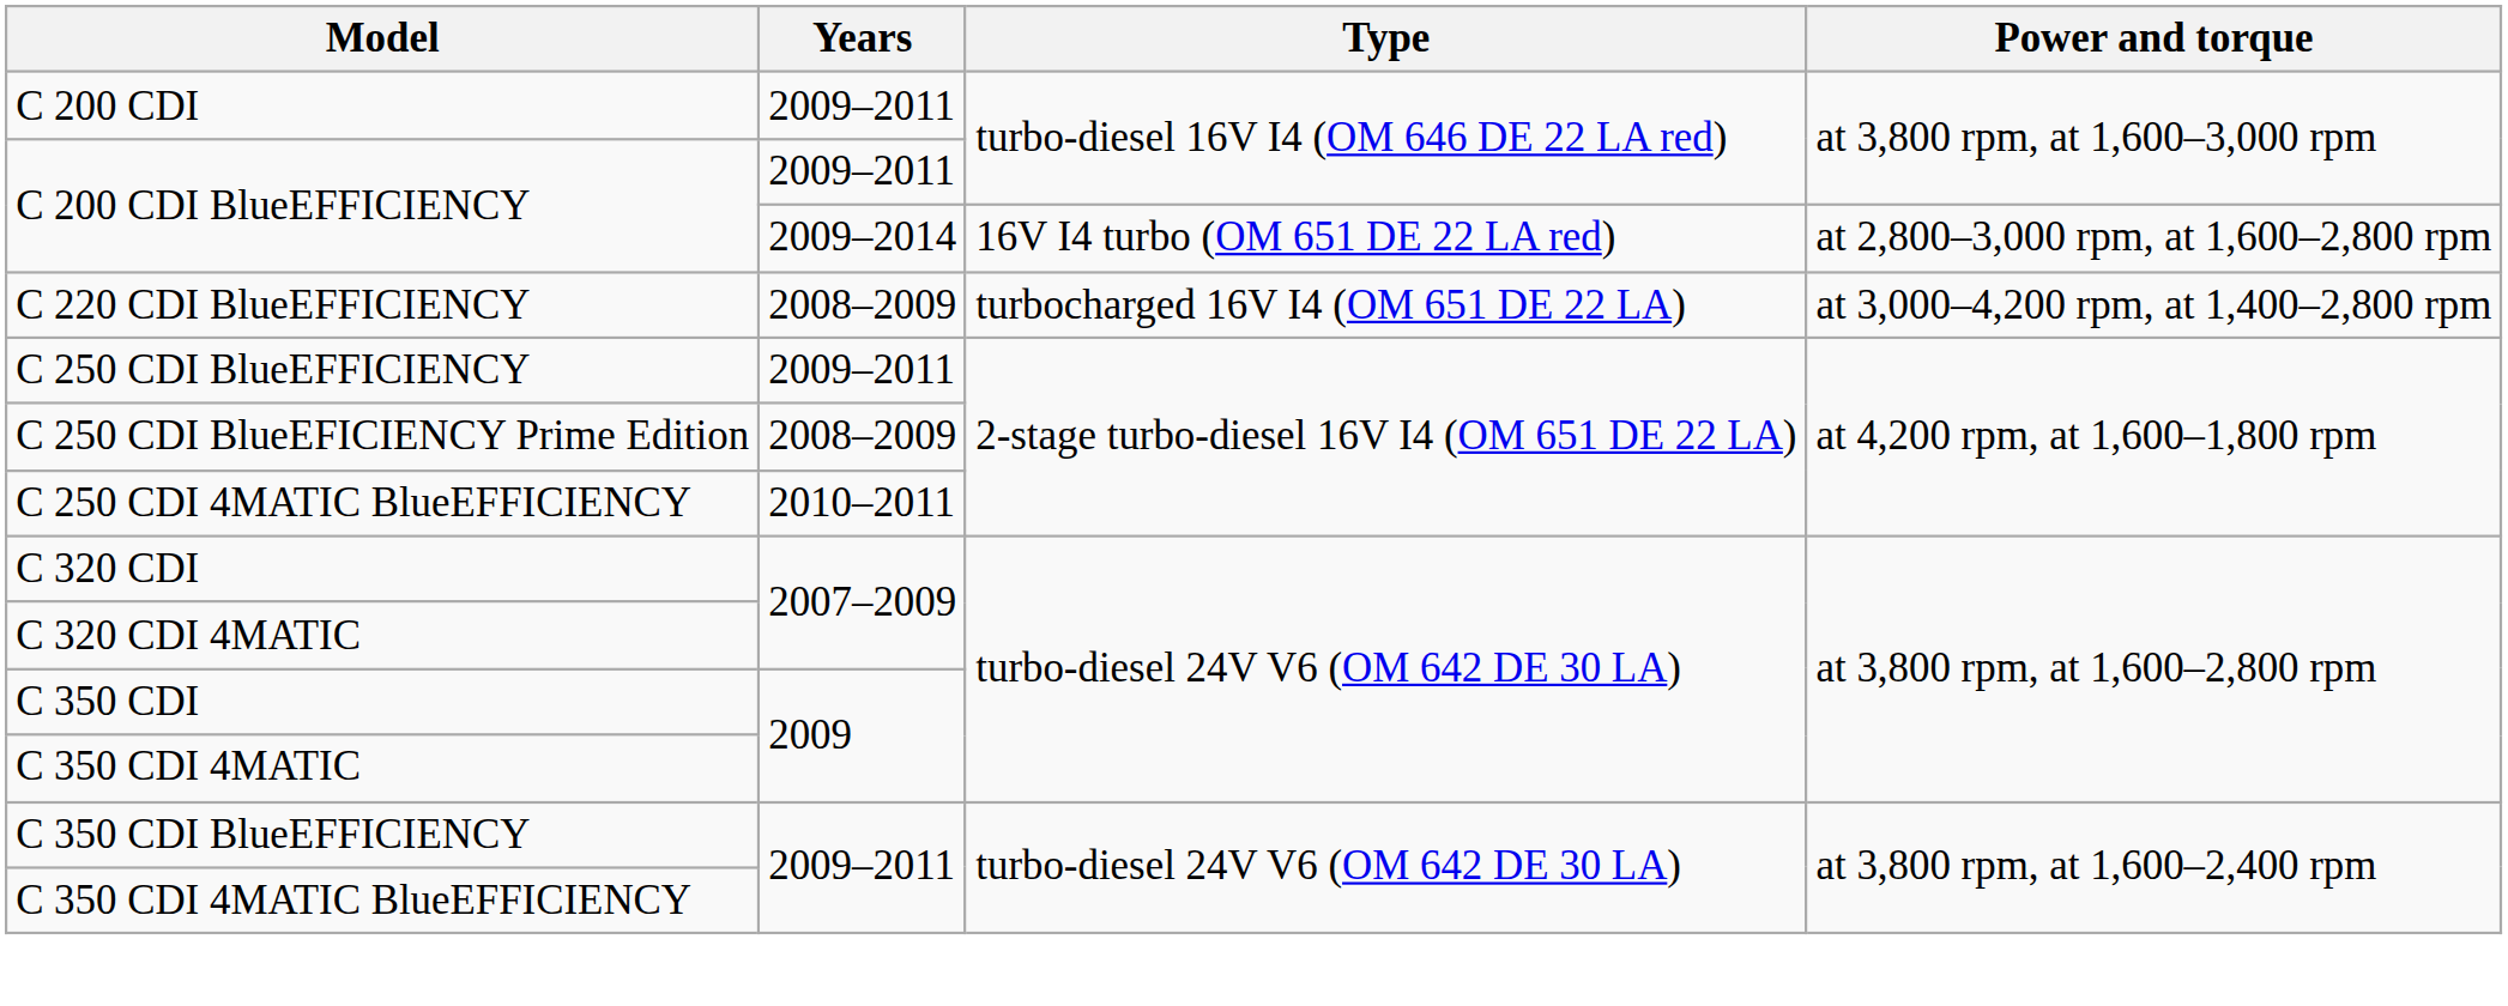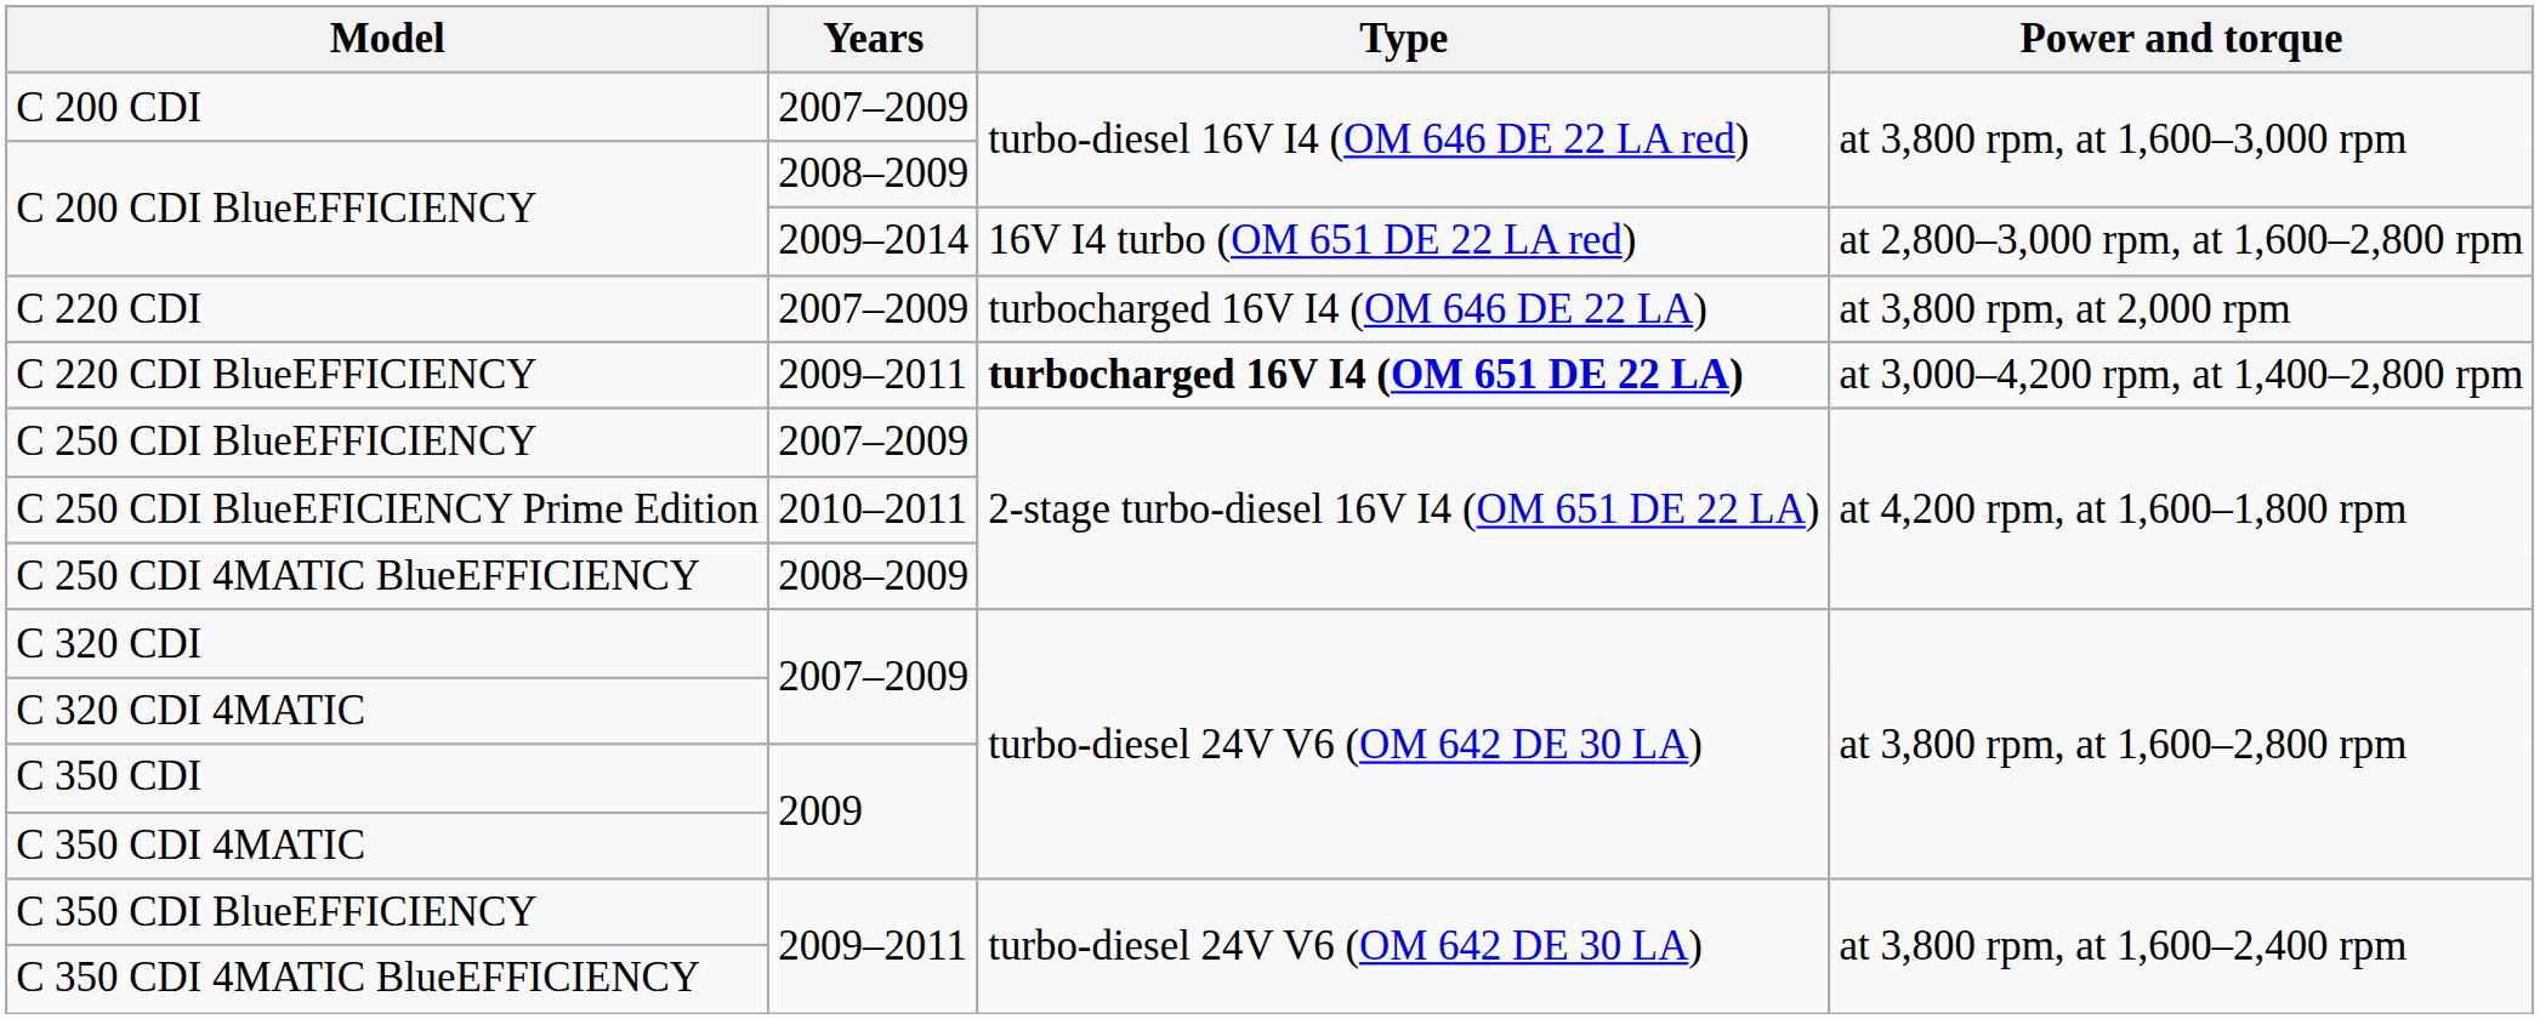C 200 CDI | Years: 2009–2011 -> 2007–2009
C 200 CDI BlueEFFICIENCY / at 3,800 rpm, at 1,600–3,000 rpm | Years: 2009–2011 -> 2008–2009
+ row: C 220 CDI | 2007–2009 | turbocharged 16V I4 (OM 646 DE 22 LA) | at 3,800 rpm, at 2,000 rpm
C 220 CDI BlueEFFICIENCY | Years: 2008–2009 -> 2009–2011
C 220 CDI BlueEFFICIENCY | Type: normal -> bold
C 250 CDI BlueEFFICIENCY | Years: 2009–2011 -> 2007–2009
C 250 CDI BlueEFICIENCY Prime Edition | Years: 2008–2009 -> 2010–2011
C 250 CDI 4MATIC BlueEFFICIENCY | Years: 2010–2011 -> 2008–2009
